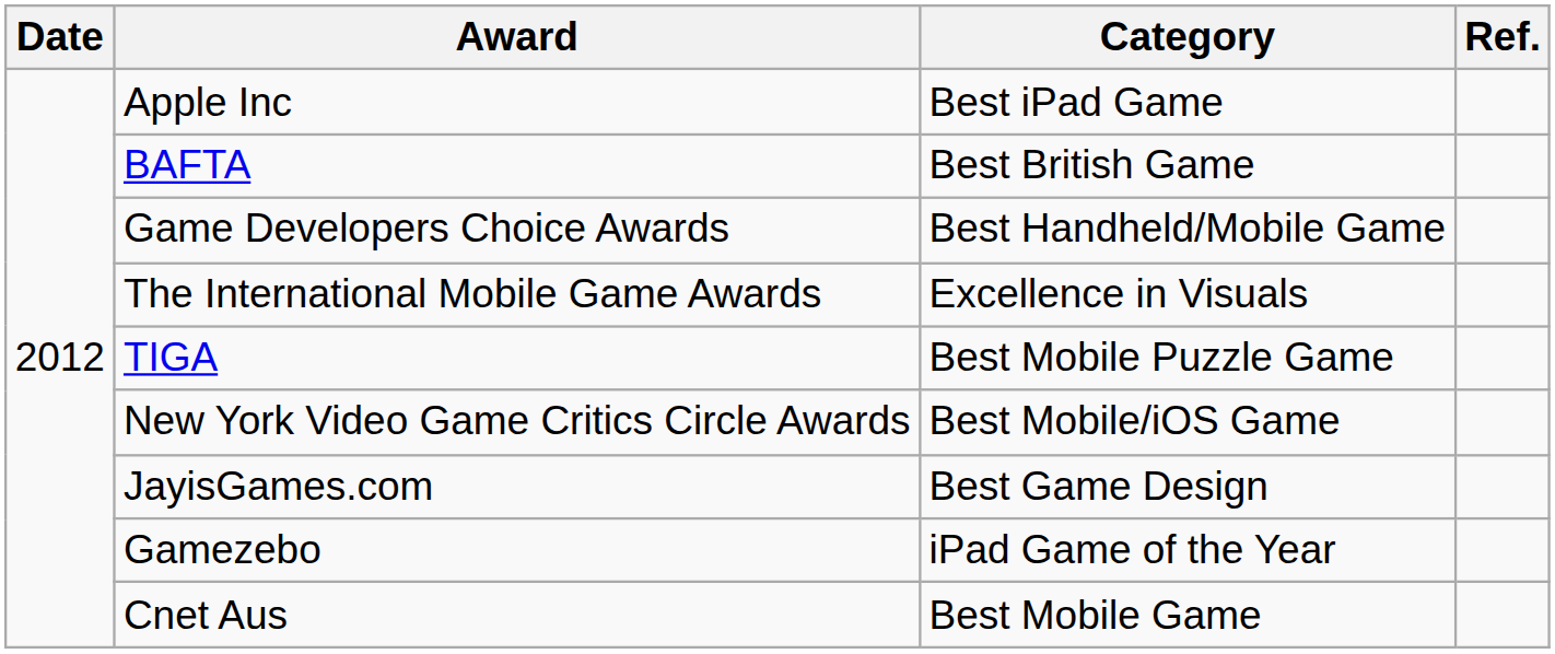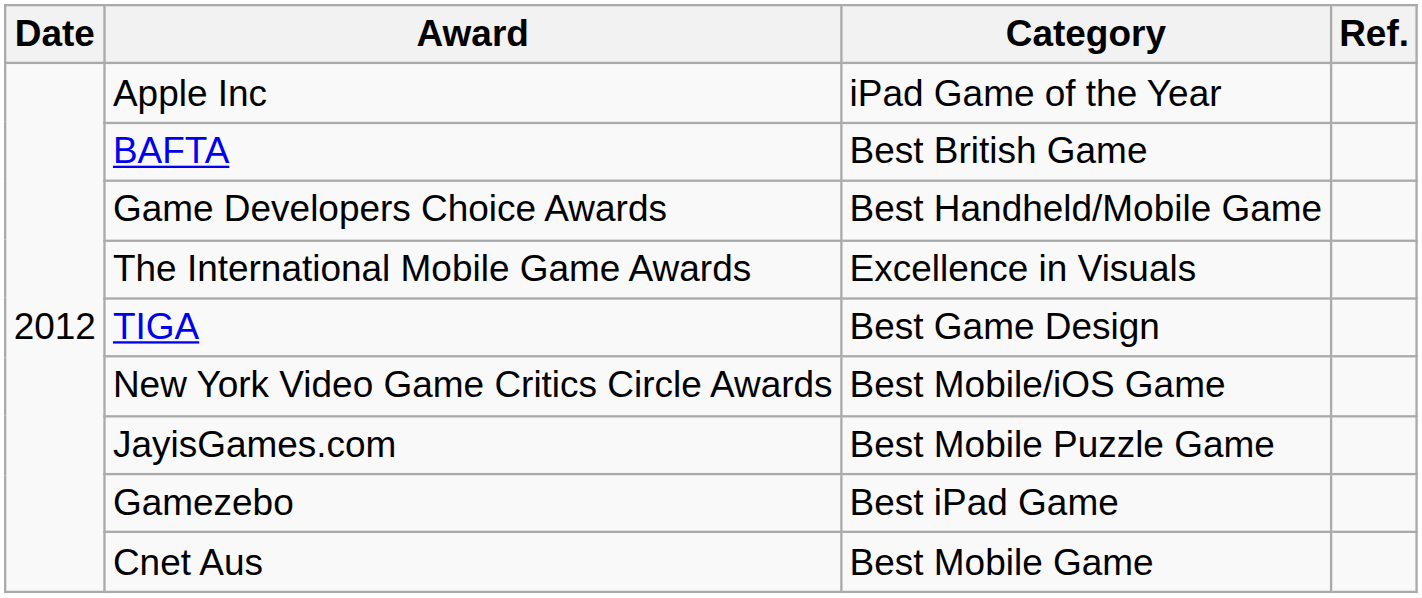Apple Inc | Category: Best iPad Game -> iPad Game of the Year
TIGA | Category: Best Mobile Puzzle Game -> Best Game Design
JayisGames.com | Category: Best Game Design -> Best Mobile Puzzle Game
Gamezebo | Category: iPad Game of the Year -> Best iPad Game
